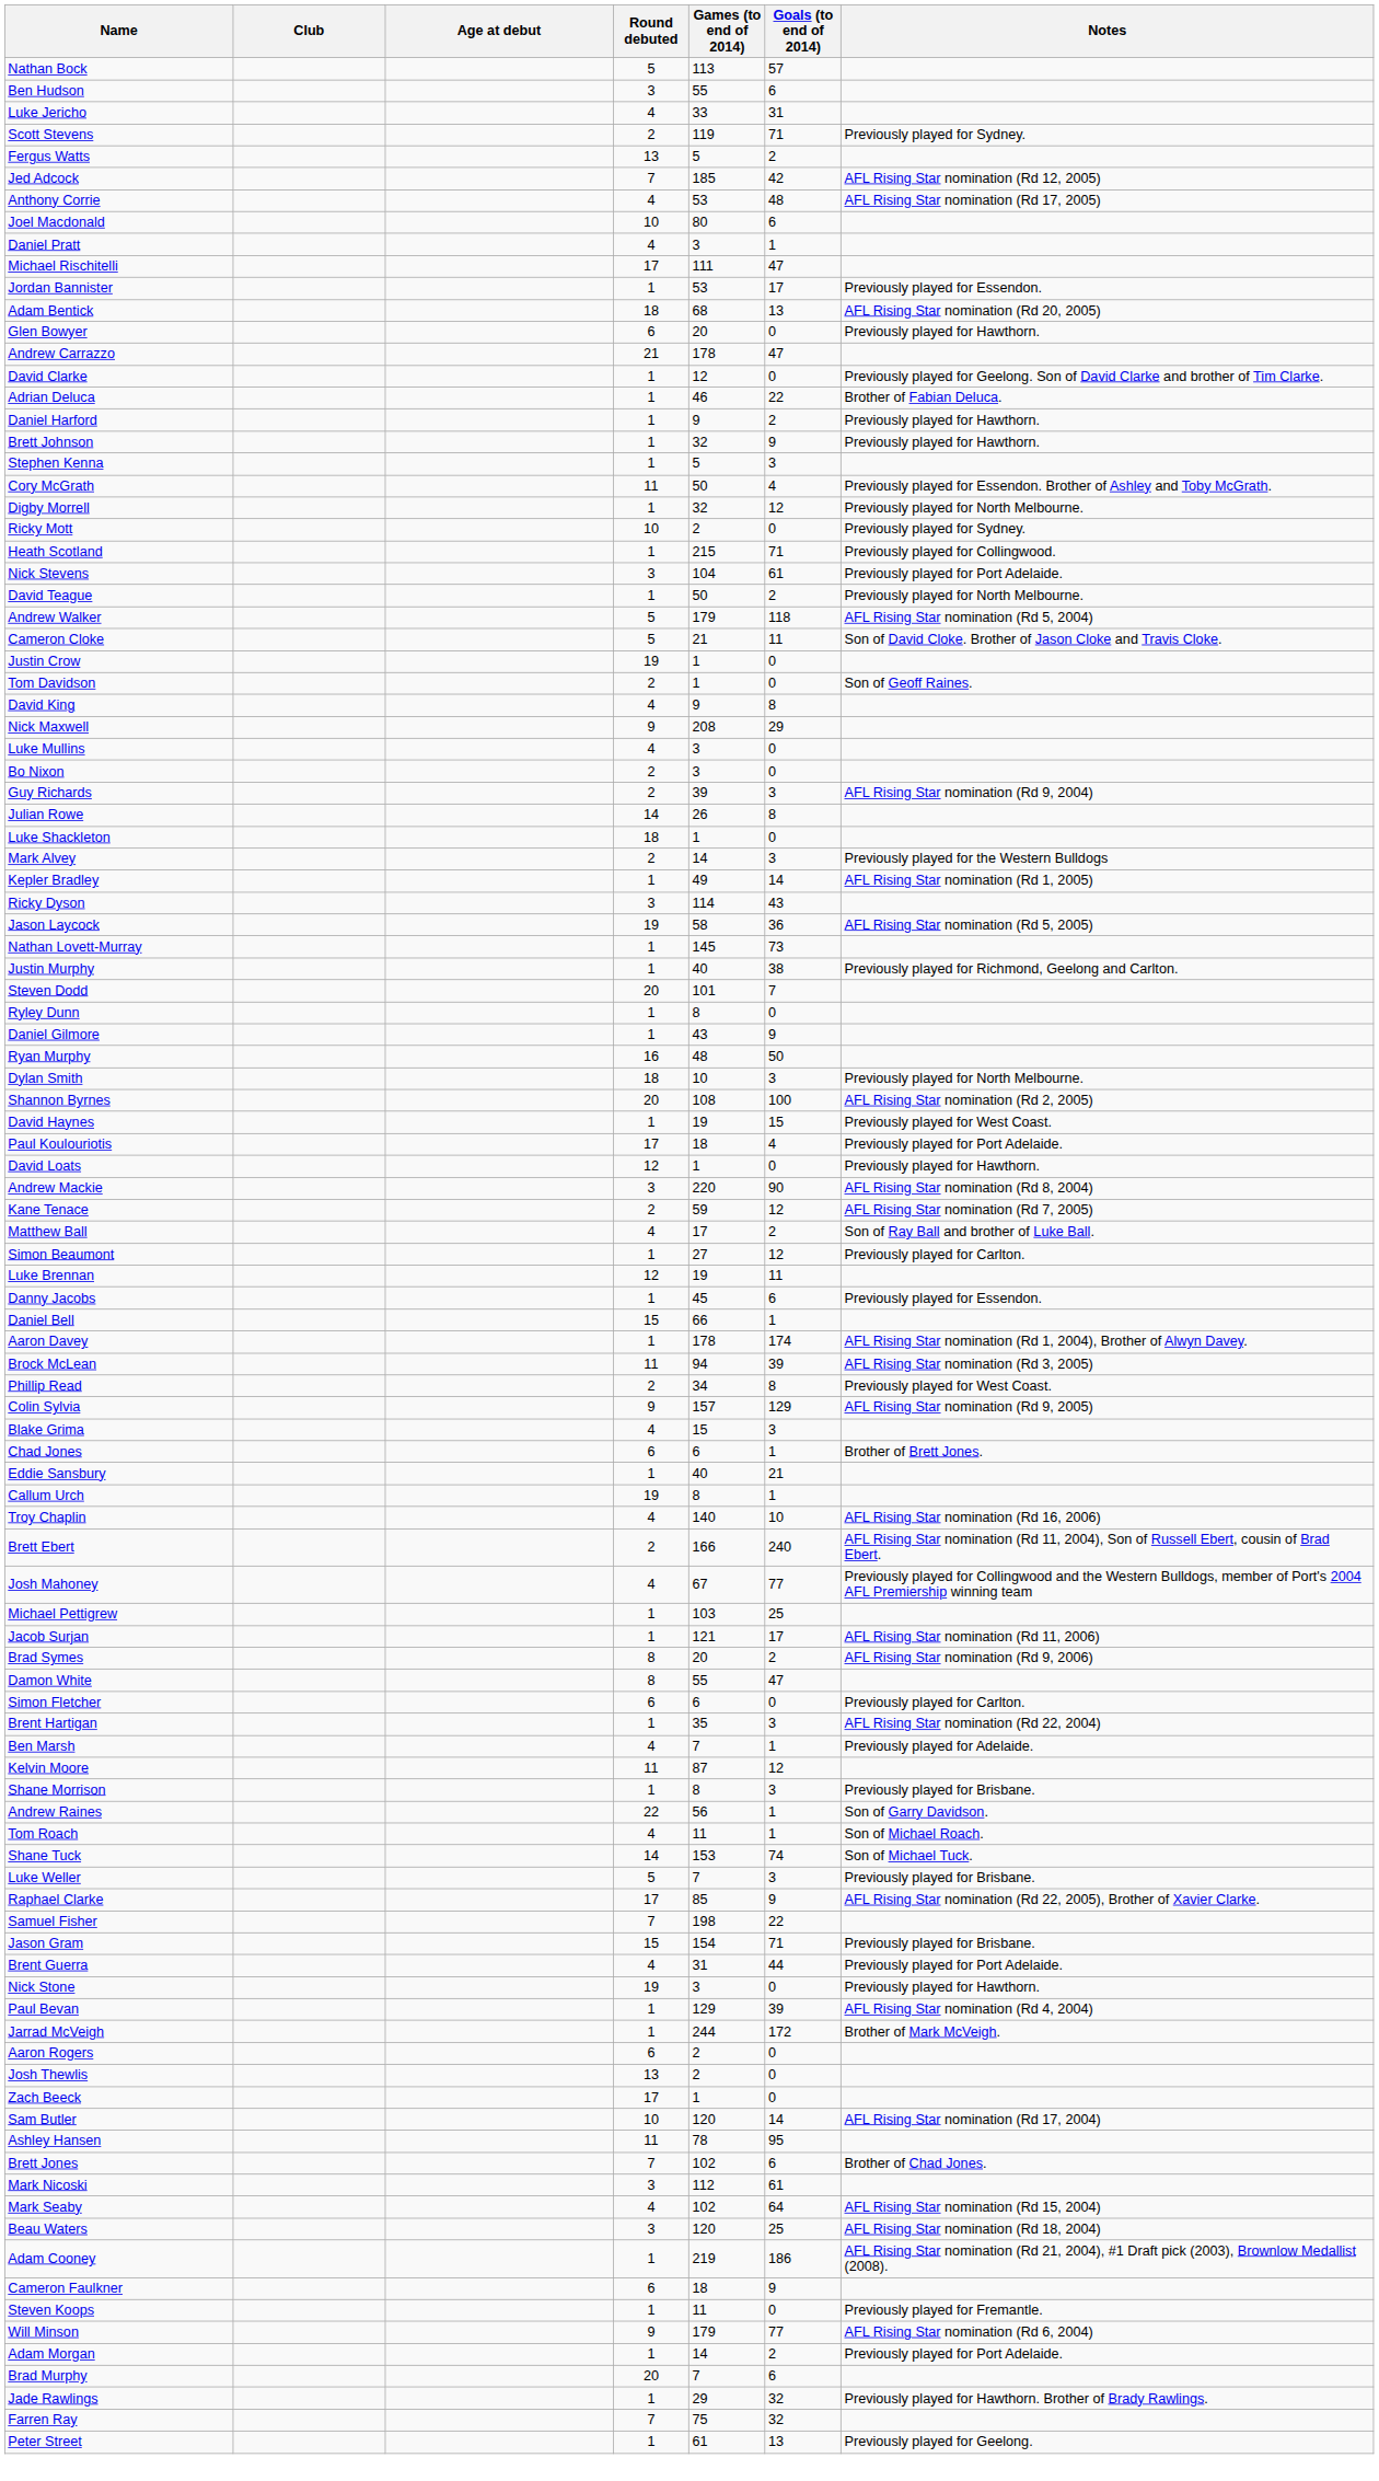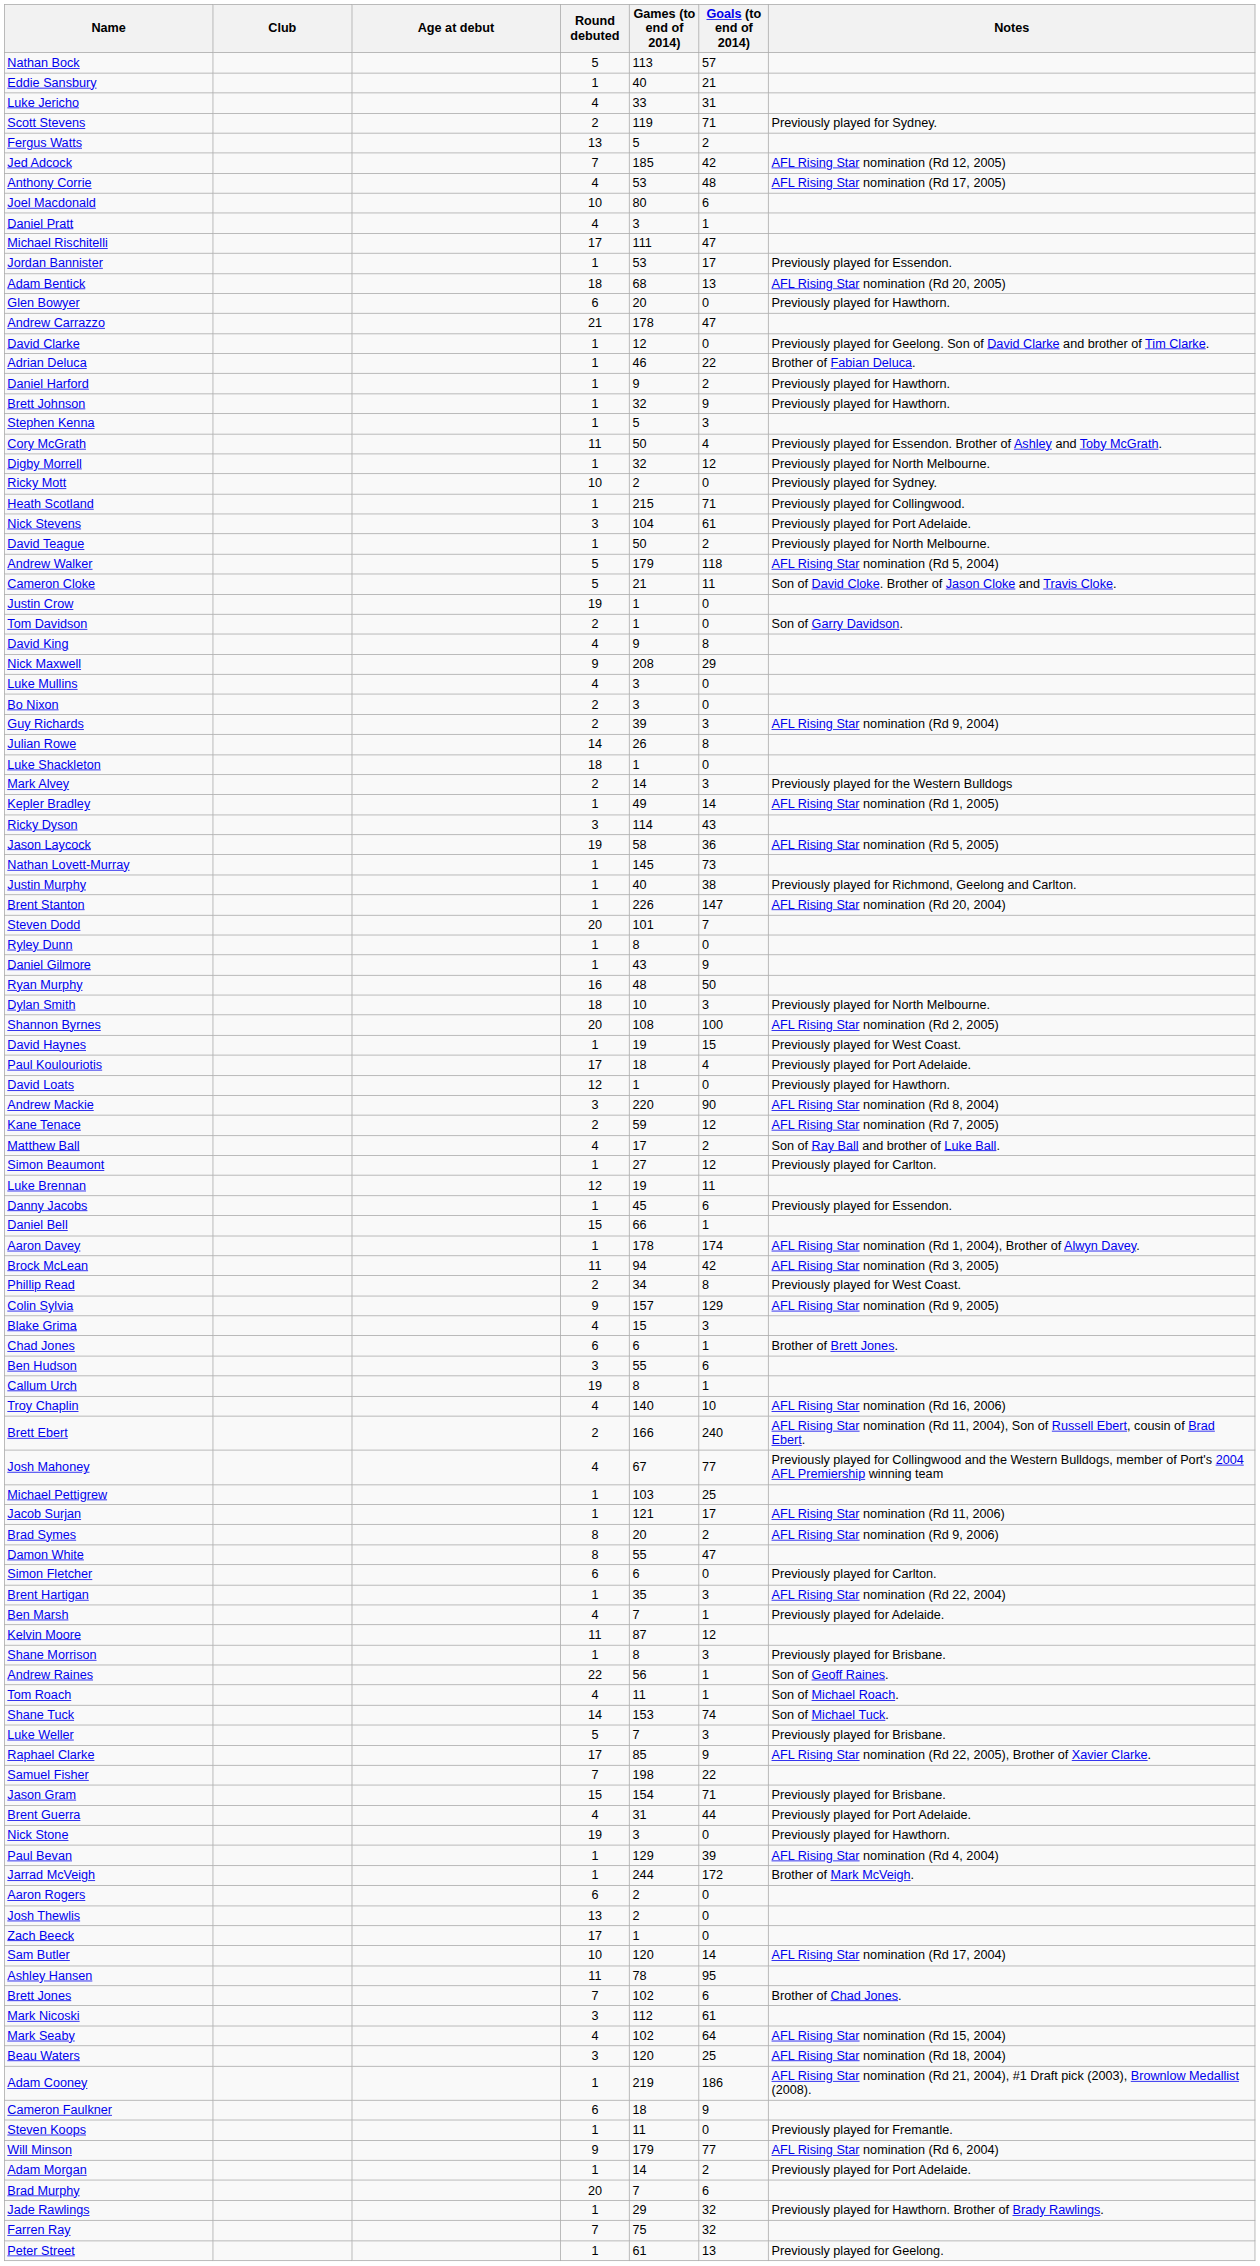rows swapped: Ben Hudson <-> Eddie Sansbury
Tom Davidson | Notes: Son of Geoff Raines. -> Son of Garry Davidson.
+ row: Brent Stanton | 1 | 226 | 147 | AFL Rising Star nomination (Rd 20, 2004)
Brock McLean | Goals (to end of 2014): 39 -> 42
Andrew Raines | Notes: Son of Garry Davidson. -> Son of Geoff Raines.
